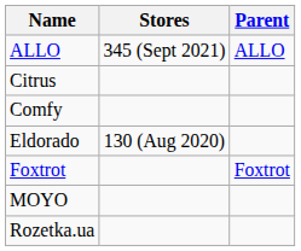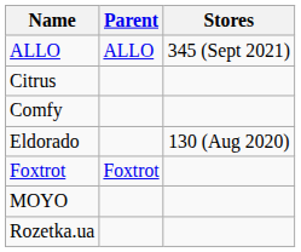columns swapped: Stores <-> Parent
